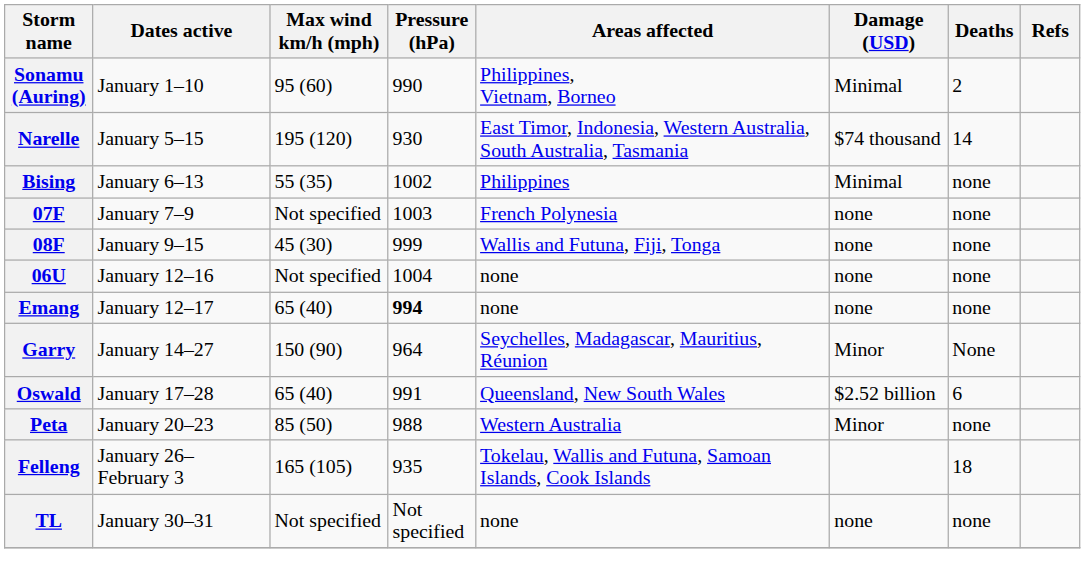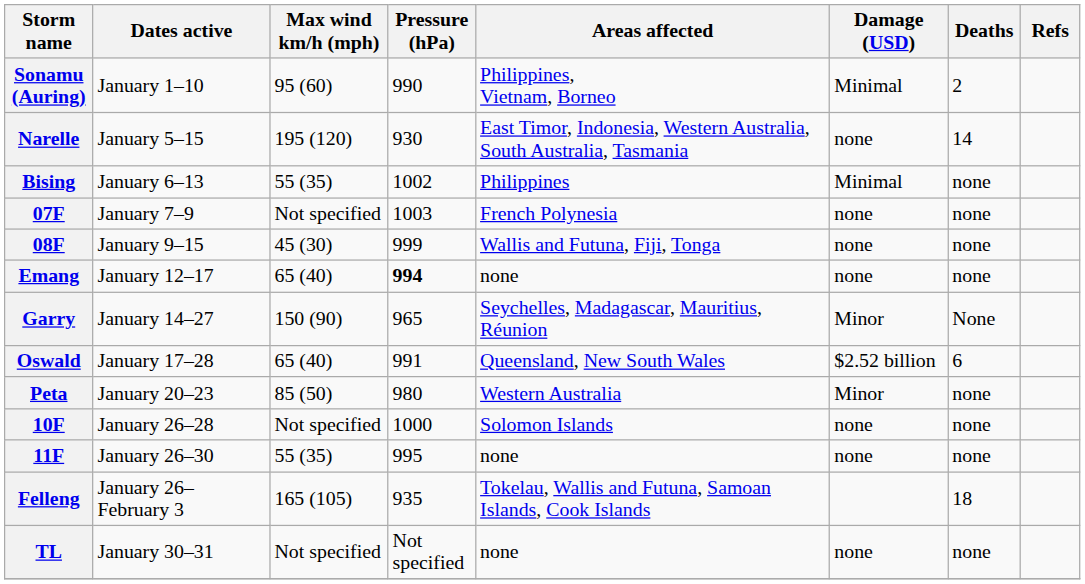Narelle | Damage (USD): $74 thousand -> none
- row: 06U | January 12–16 | Not specified | 1004 | none | none | none
Garry | Pressure (hPa): 964 -> 965
Peta | Pressure (hPa): 988 -> 980
+ row: 10F | January 26–28 | Not specified | 1000 | Solomon Islands | none | none
+ row: 11F | January 26–30 | 55 (35) | 995 | none | none | none
